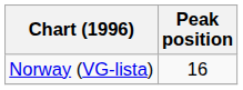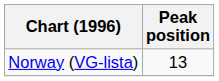Norway (VG-lista) | Peak position: 16 -> 13
